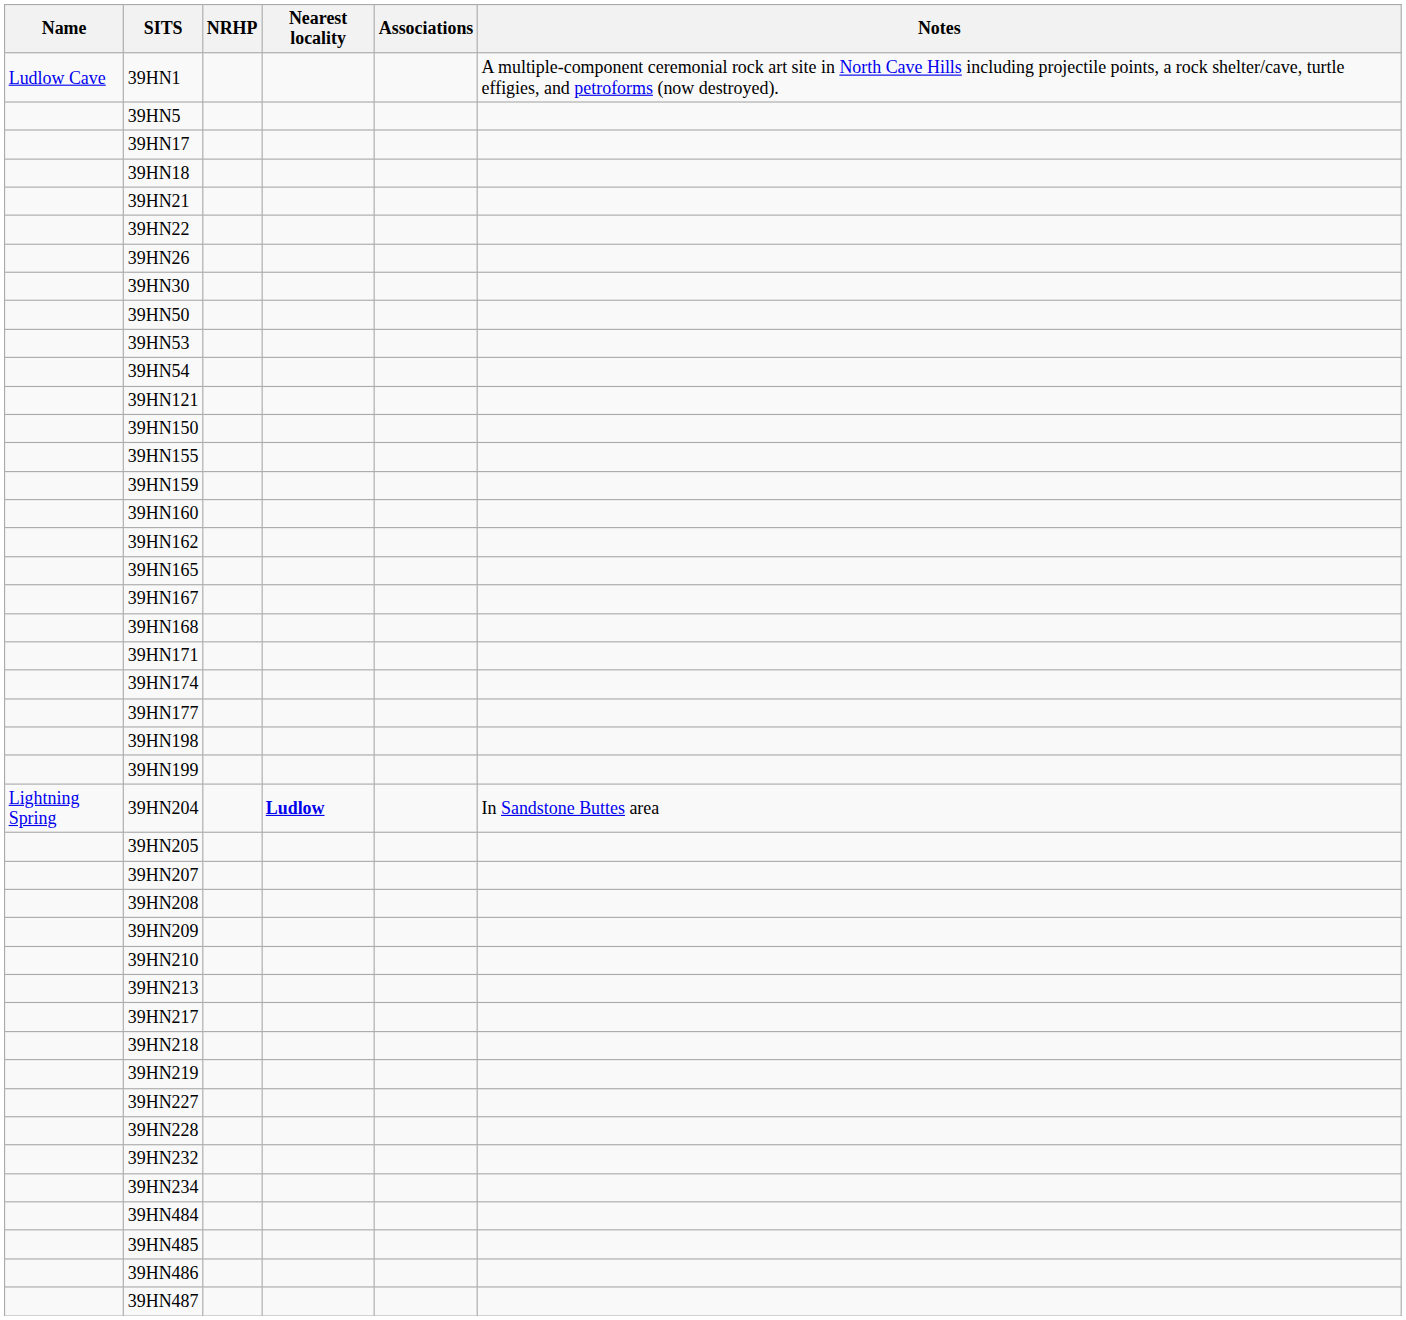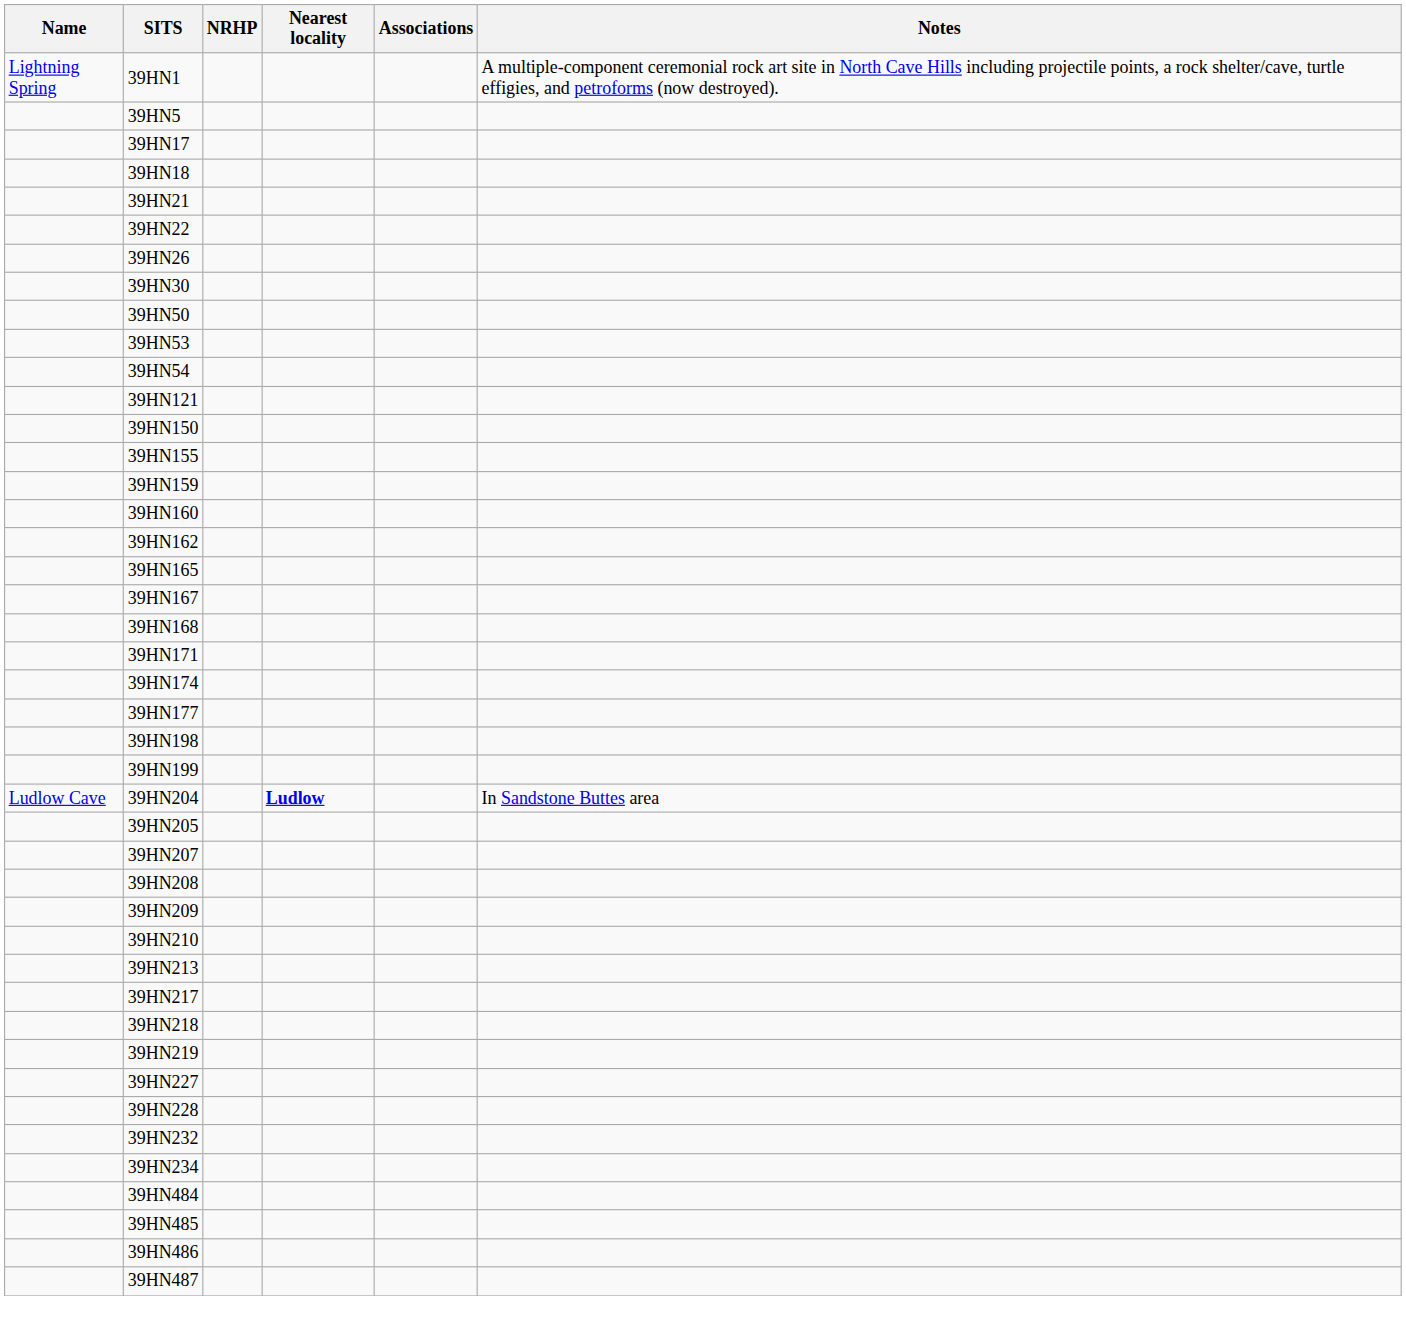39HN1 | Name: Ludlow Cave -> Lightning Spring
39HN204 | Name: Lightning Spring -> Ludlow Cave
